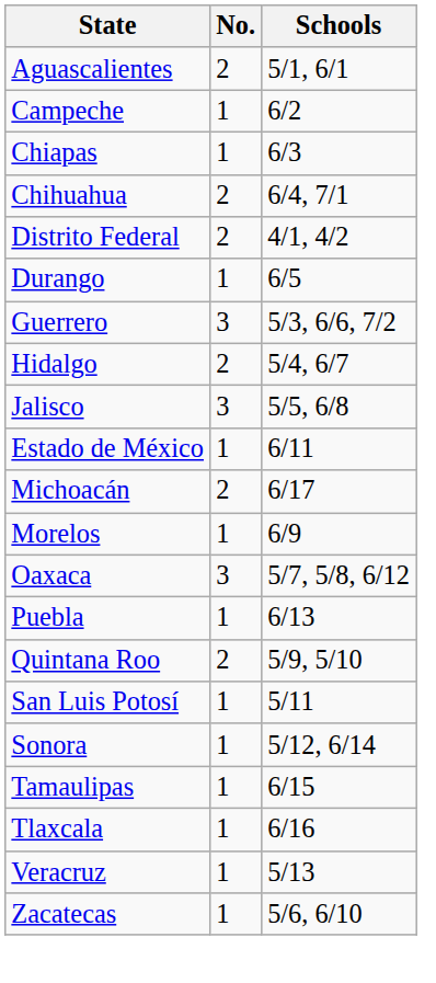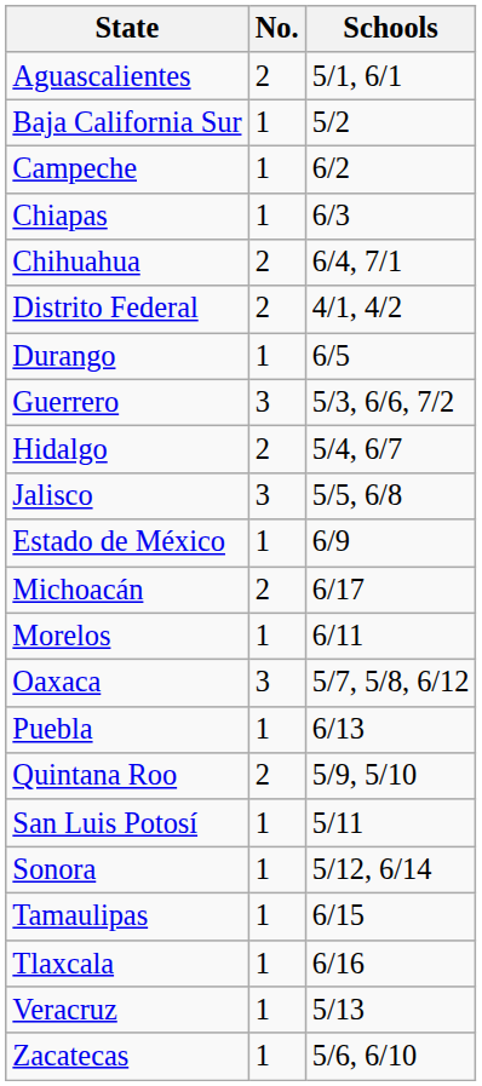+ row: Baja California Sur | 1 | 5/2
Estado de México | Schools: 6/11 -> 6/9
Morelos | Schools: 6/9 -> 6/11
